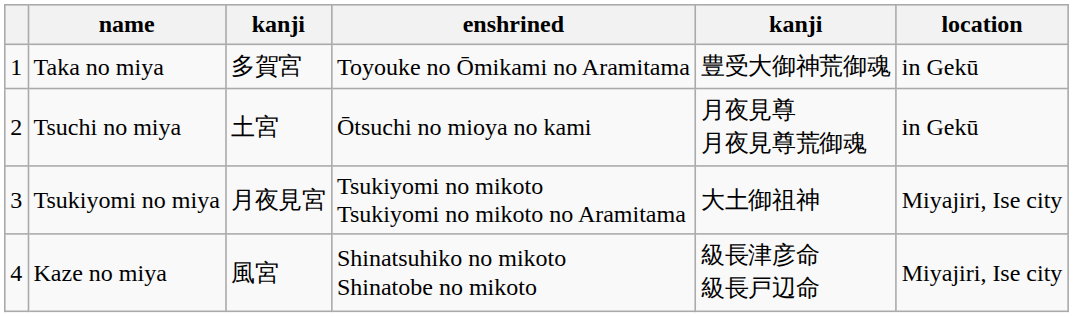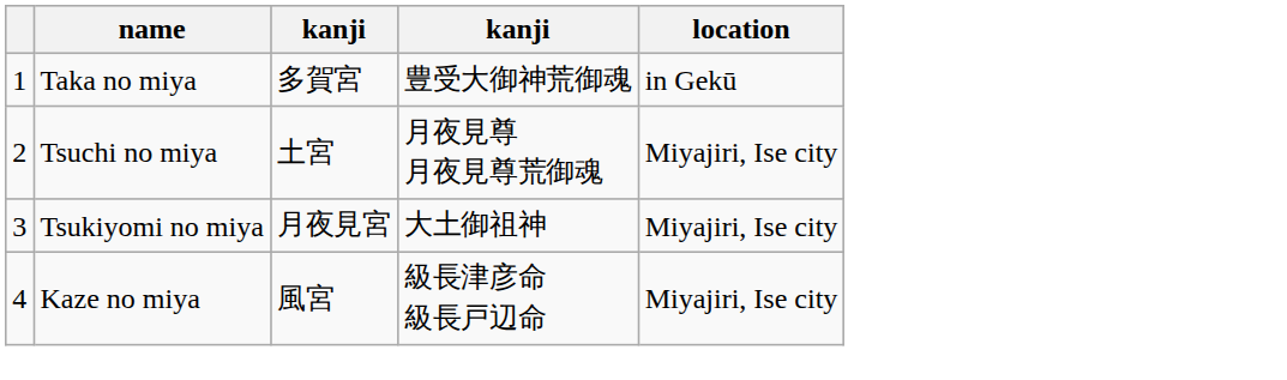- column: enshrined | Toyouke no Ōmikami no Aramitama | Ōtsuchi no mioya no kami | Tsukiyomi no mikoto Tsukiyomi no mikoto no Aramitama | Shinatsuhiko no mikoto Shinatobe no mikoto
Tsuchi no miya | location: in Gekū -> Miyajiri, Ise city
